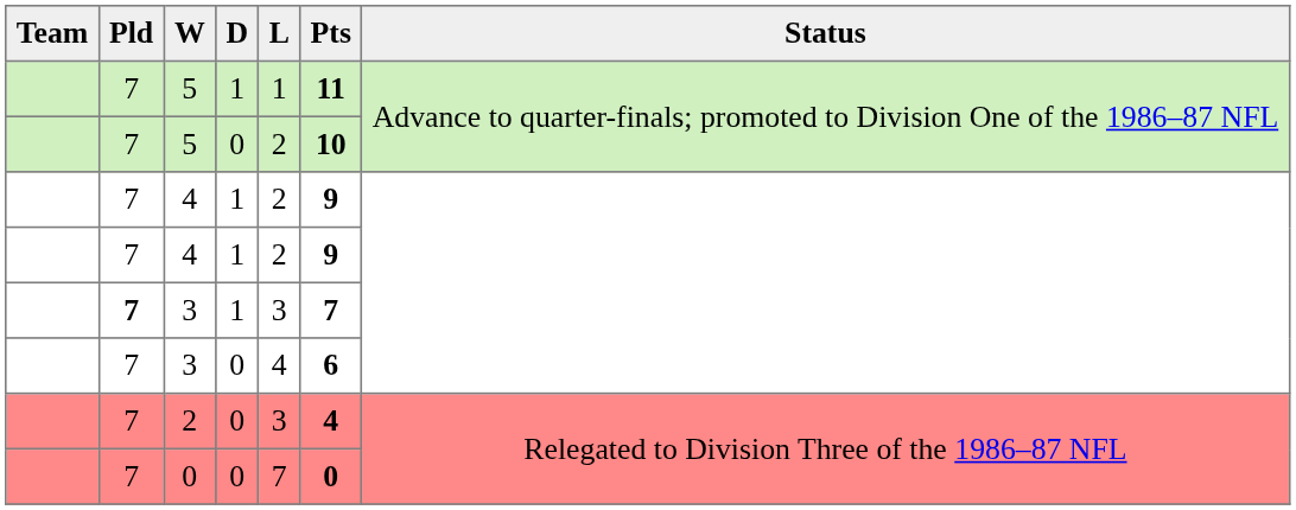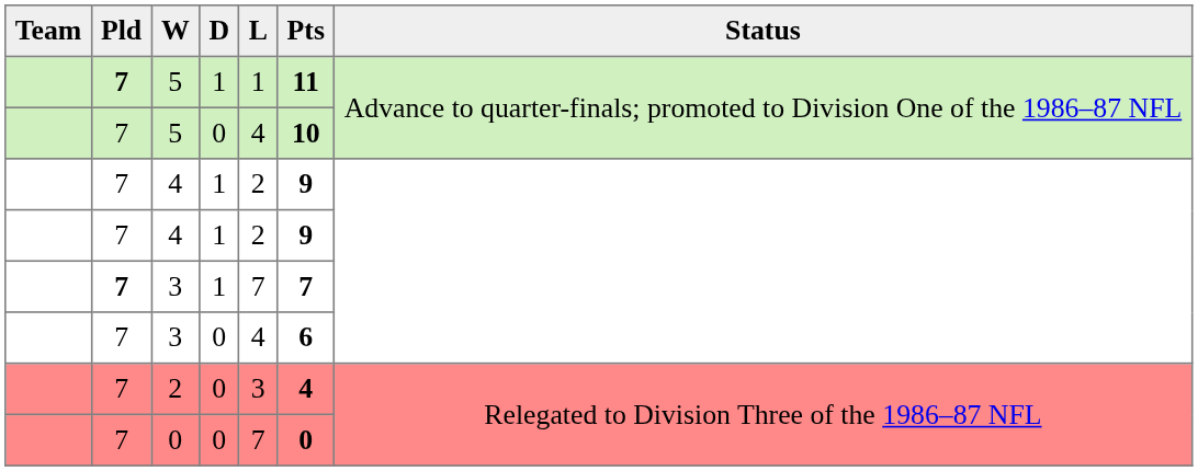5 / 1 | Pld: normal -> bold
5 / 0 | L: 2 -> 4
3 / 1 | L: 3 -> 7
